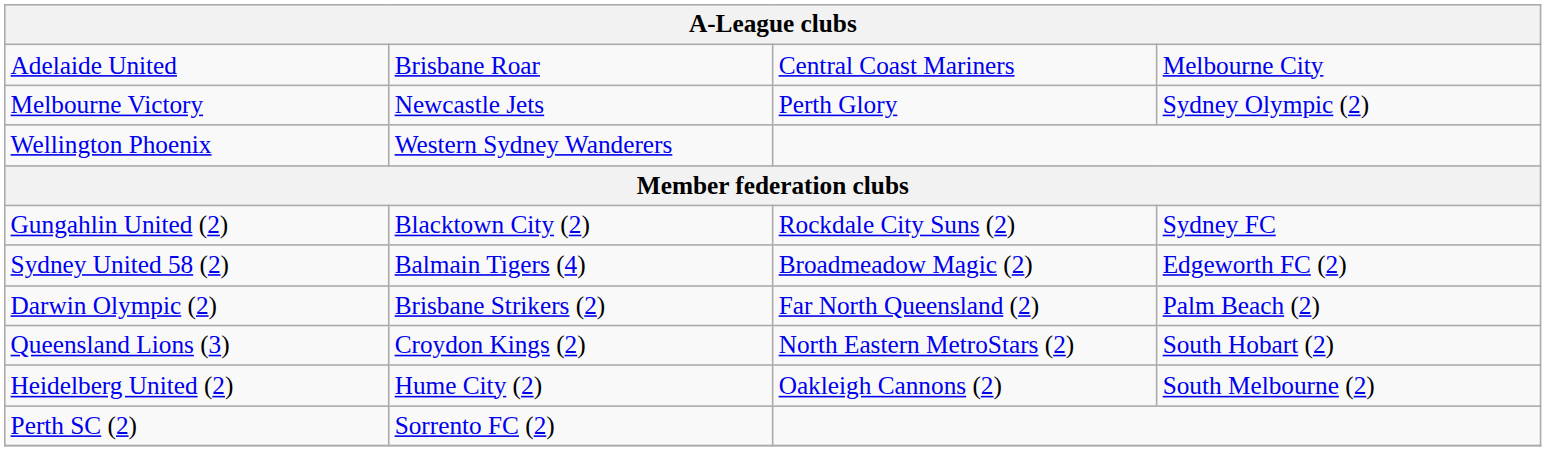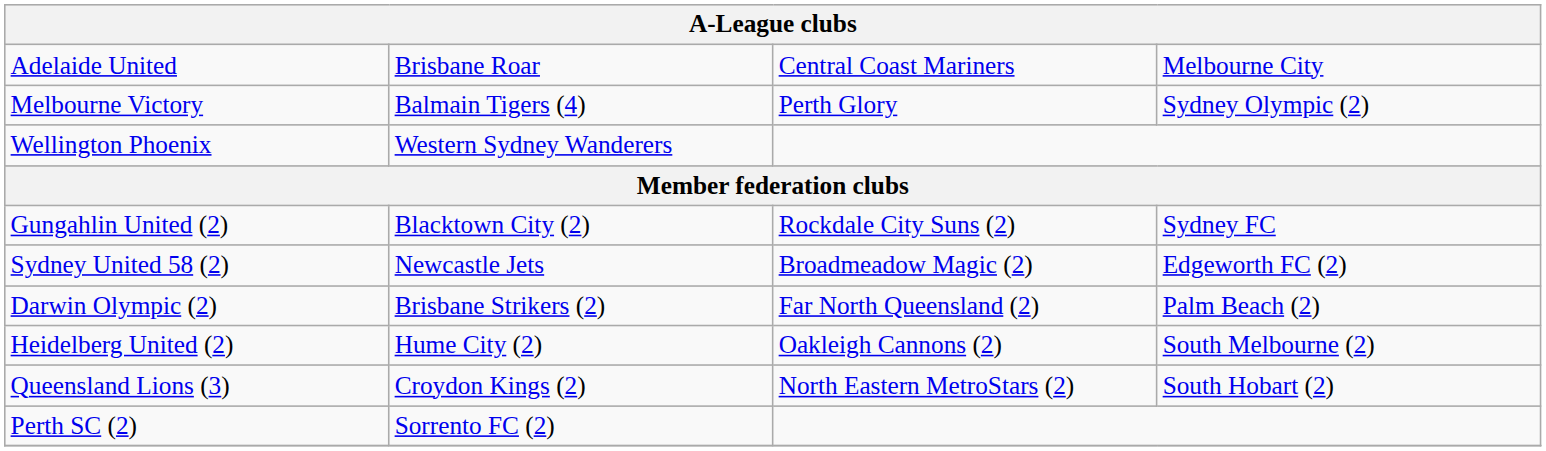Melbourne Victory | column 2: Newcastle Jets -> Balmain Tigers (4)
Sydney United 58 (2) | column 2: Balmain Tigers (4) -> Newcastle Jets
rows swapped: Queensland Lions (3) <-> Heidelberg United (2)
